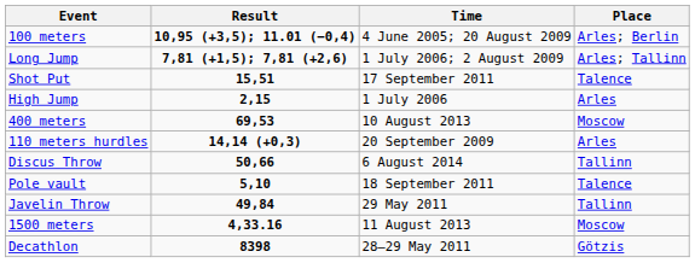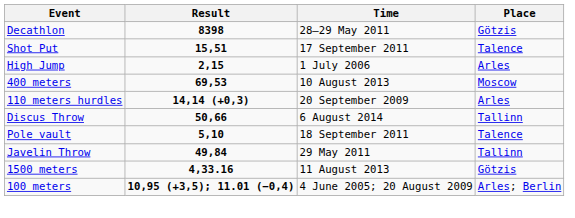rows swapped: 100 meters <-> Decathlon
- row: Long Jump | 7,81 (+1,5); 7,81 (+2,6) | 1 July 2006; 2 August 2009 | Arles; Tallinn
1500 meters | Place: Moscow -> Götzis
